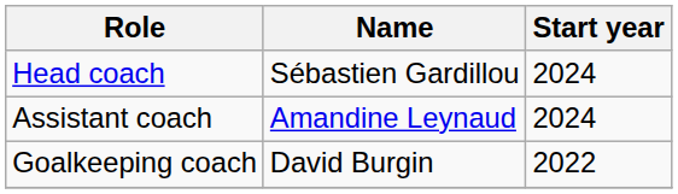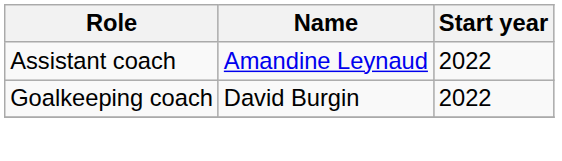- row: Head coach | Sébastien Gardillou | 2024
Assistant coach | Start year: 2024 -> 2022
